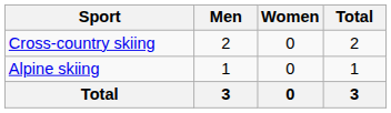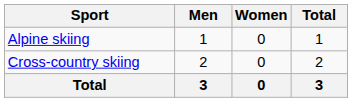rows swapped: Alpine skiing <-> Cross-country skiing
